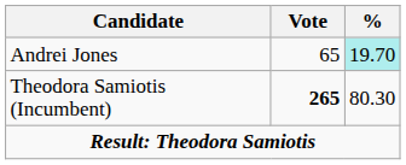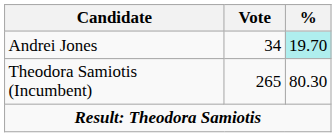Andrei Jones | Vote: 65 -> 34
Theodora Samiotis (Incumbent) | Vote: bold -> normal
